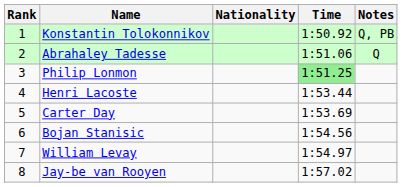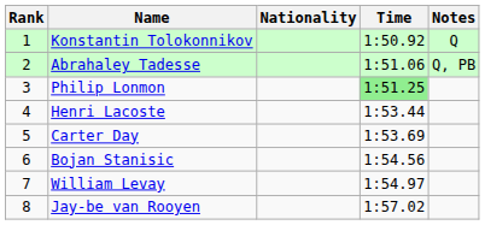Konstantin Tolokonnikov | Notes: Q, PB -> Q
Abrahaley Tadesse | Notes: Q -> Q, PB
